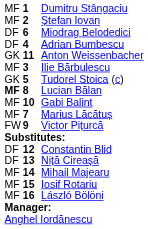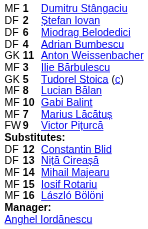Ștefan Iovan | column 1: MF -> DF
Lucian Bălan | column 1: bold -> normal
